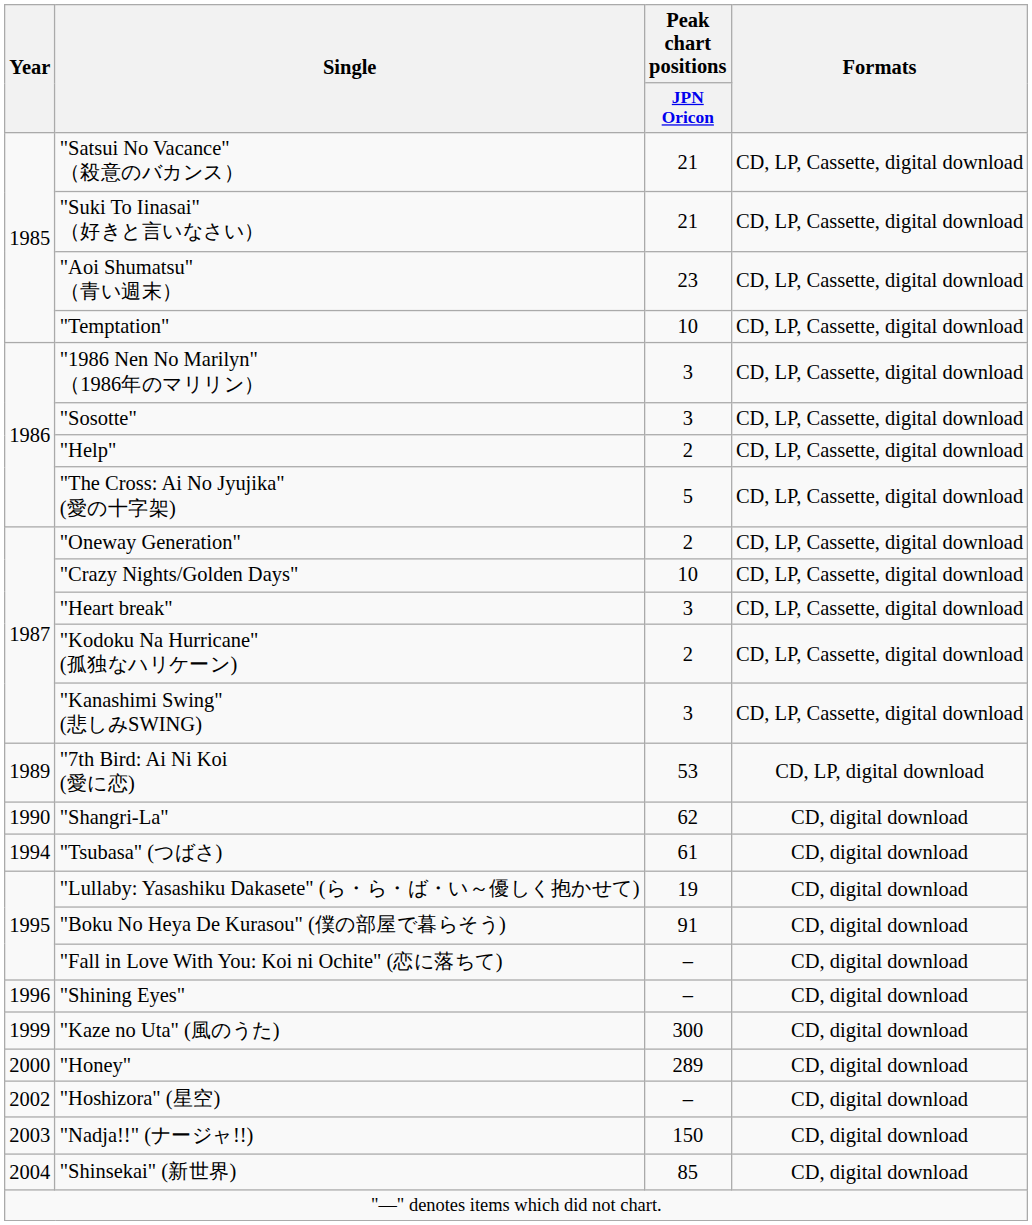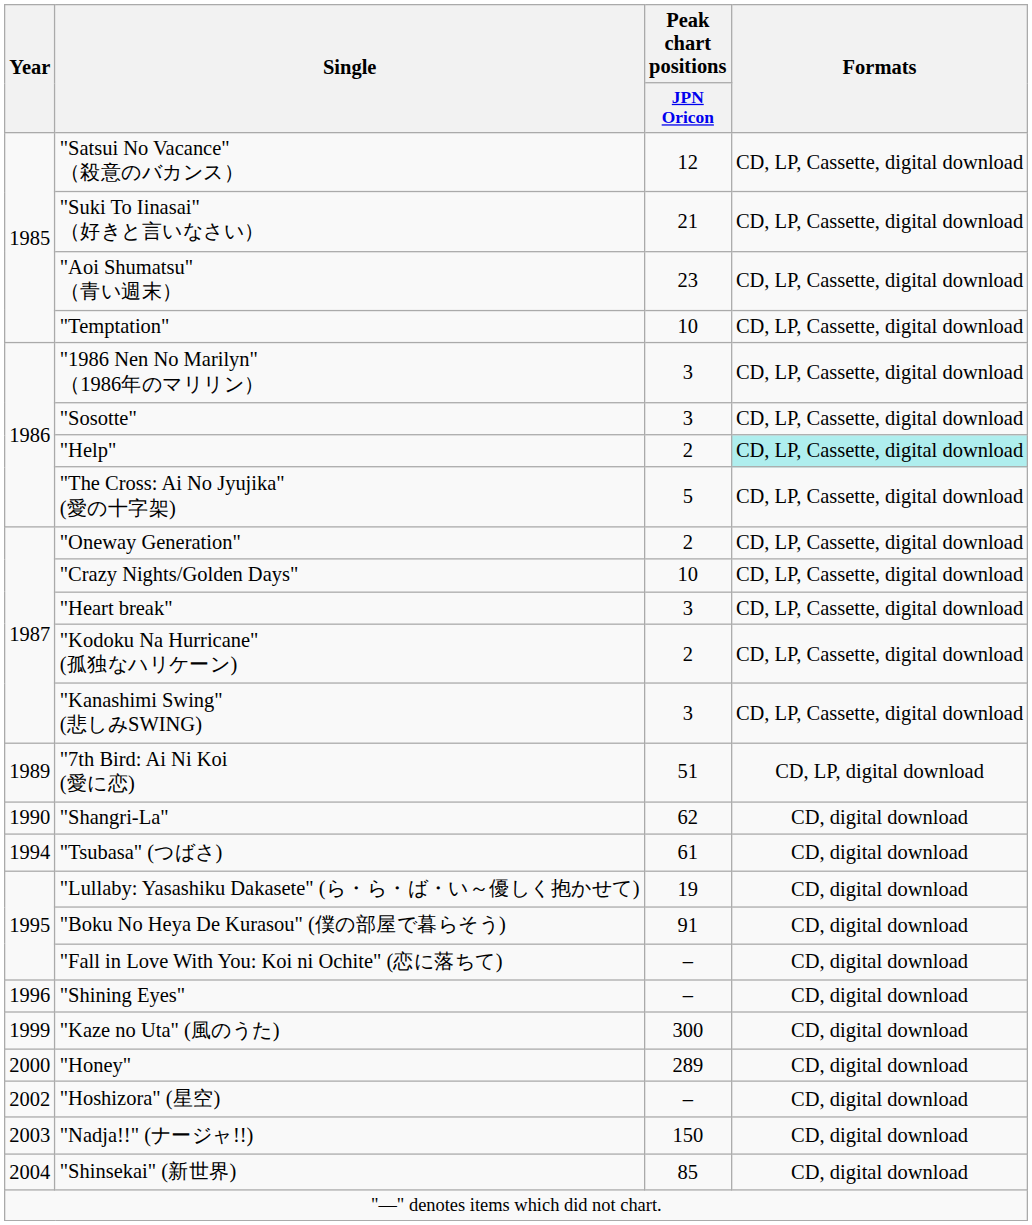"Satsui No Vacance" （殺意のバカンス） | Peak chart positions / JPN Oricon: 21 -> 12
"Help" | Formats: no background -> paleturquoise background
"7th Bird: Ai Ni Koi (愛に恋) | Peak chart positions / JPN Oricon: 53 -> 51
